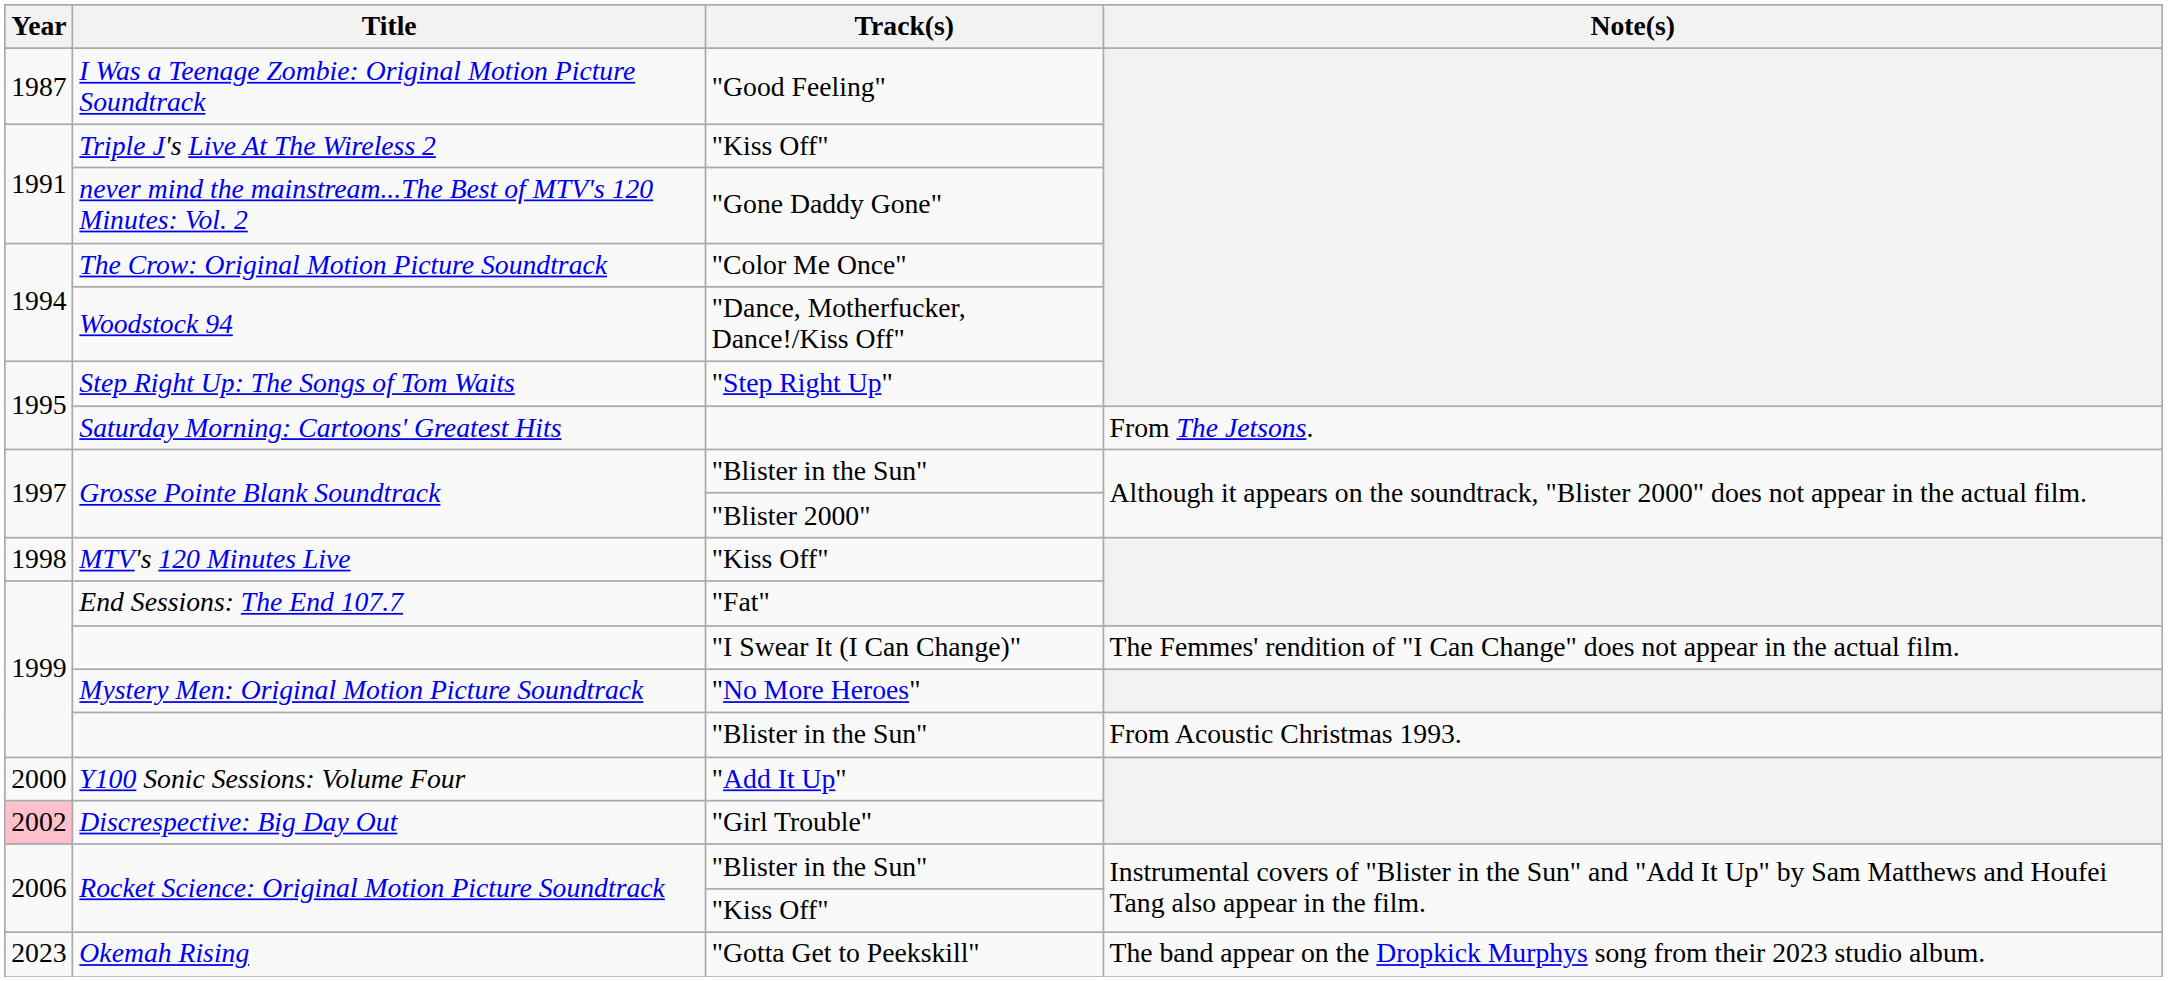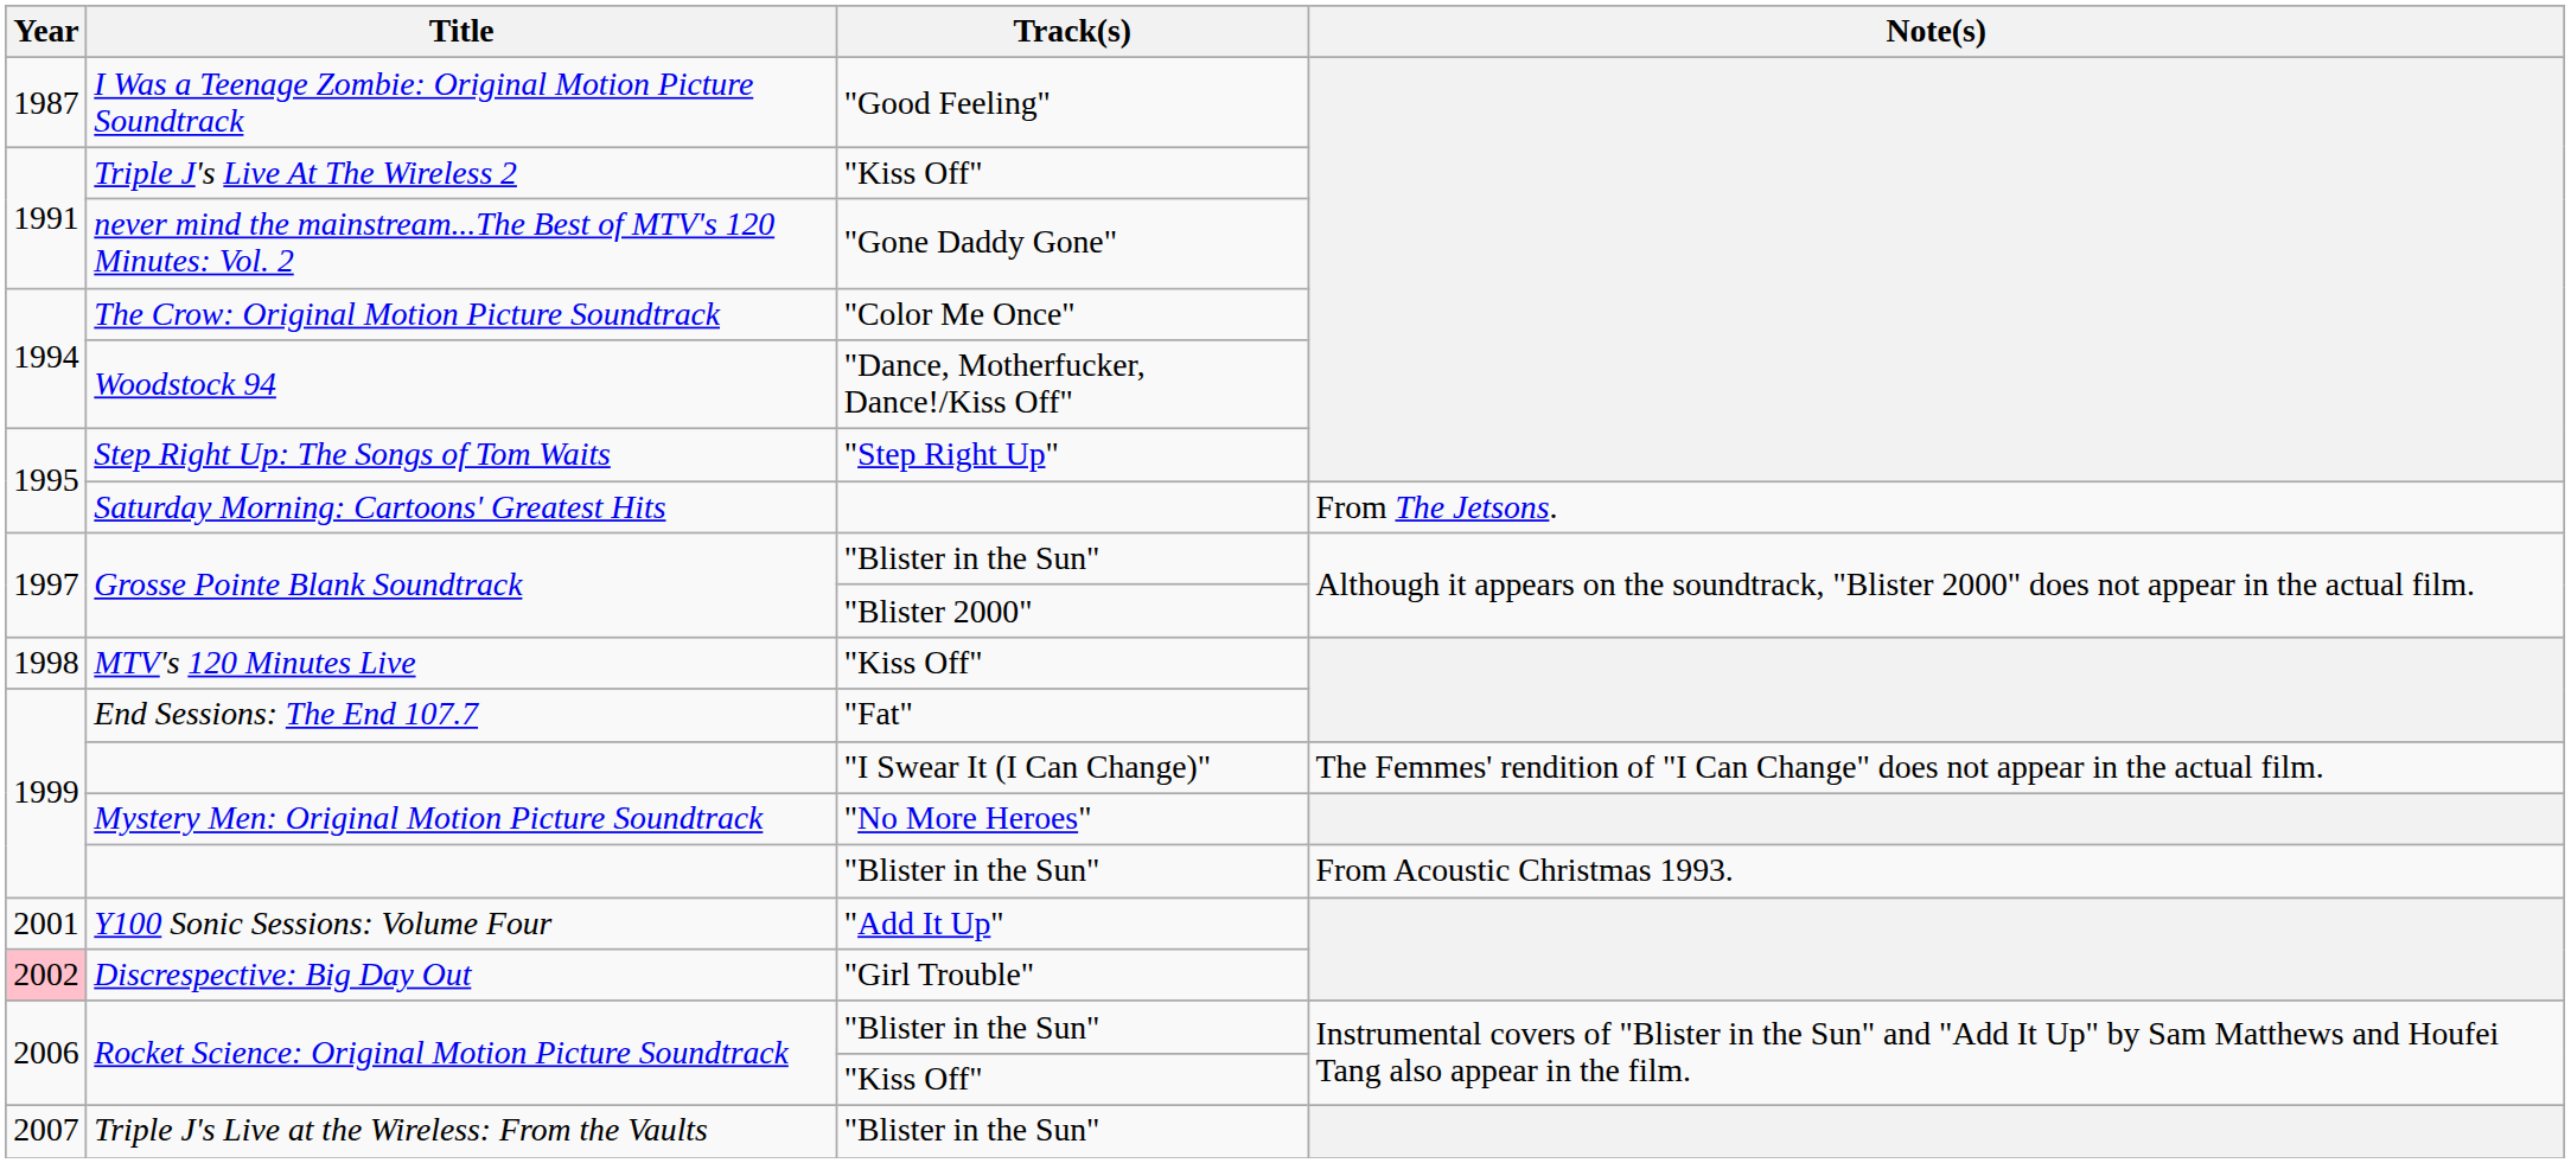Y100 Sonic Sessions: Volume Four | Year: 2000 -> 2001
+ row: 2007 | Triple J's Live at the Wireless: From the Vaults | "Blister in the Sun"
- row: 2023 | Okemah Rising | "Gotta Get to Peekskill" | The band appear on the Dropkick Murphys song from their 2023 studio album.
